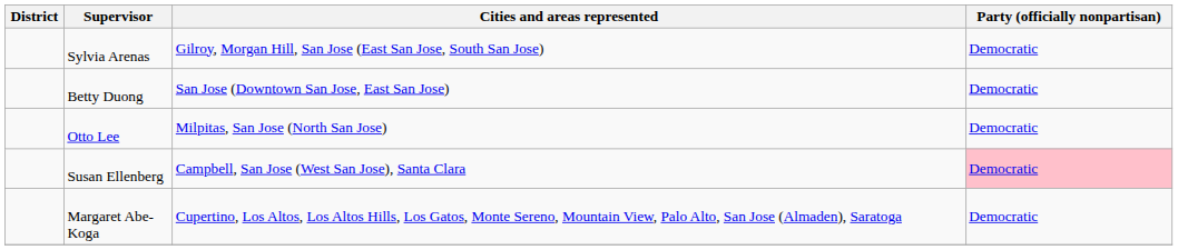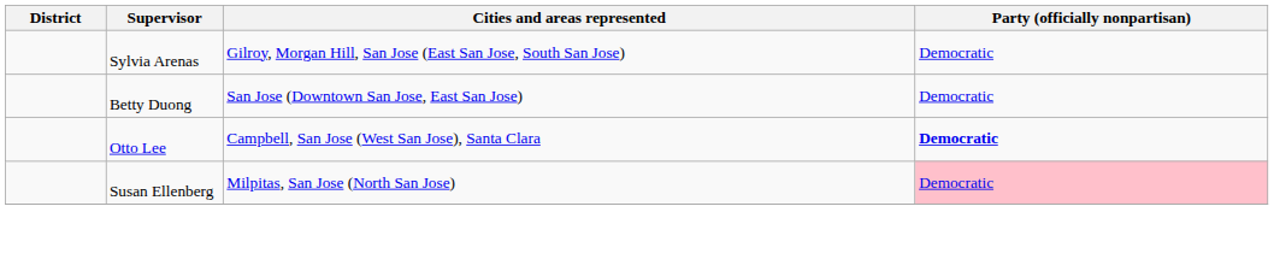Otto Lee | Cities and areas represented: Milpitas, San Jose (North San Jose) -> Campbell, San Jose (West San Jose), Santa Clara
Otto Lee | Party (officially nonpartisan): normal -> bold
Susan Ellenberg | Cities and areas represented: Campbell, San Jose (West San Jose), Santa Clara -> Milpitas, San Jose (North San Jose)
- row: Margaret Abe-Koga | Cupertino, Los Altos, Los Altos Hills, Los Gatos, Monte Sereno, Mountain View, Palo Alto, San Jose (Almaden), Saratoga | Democratic
